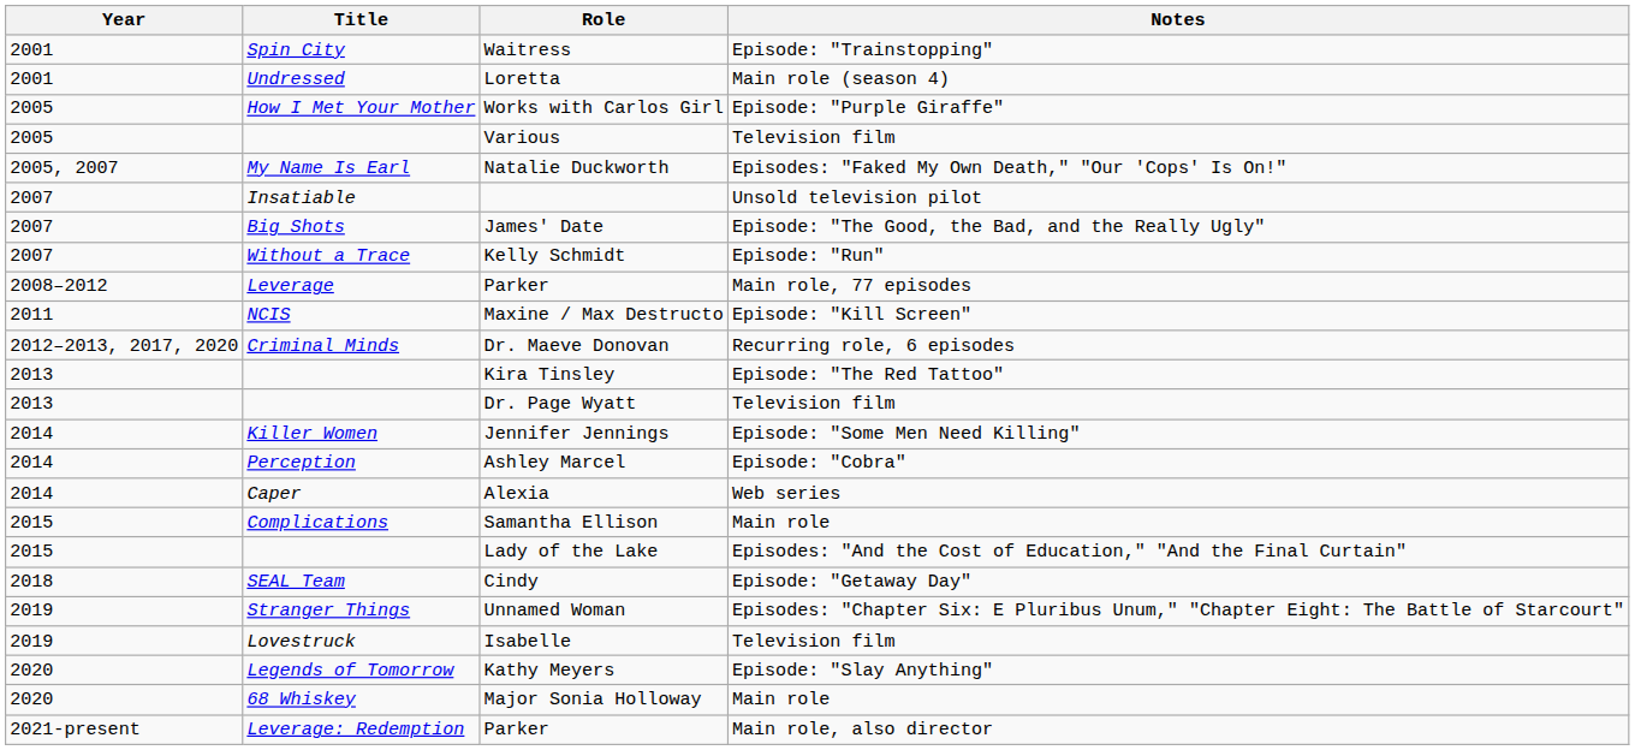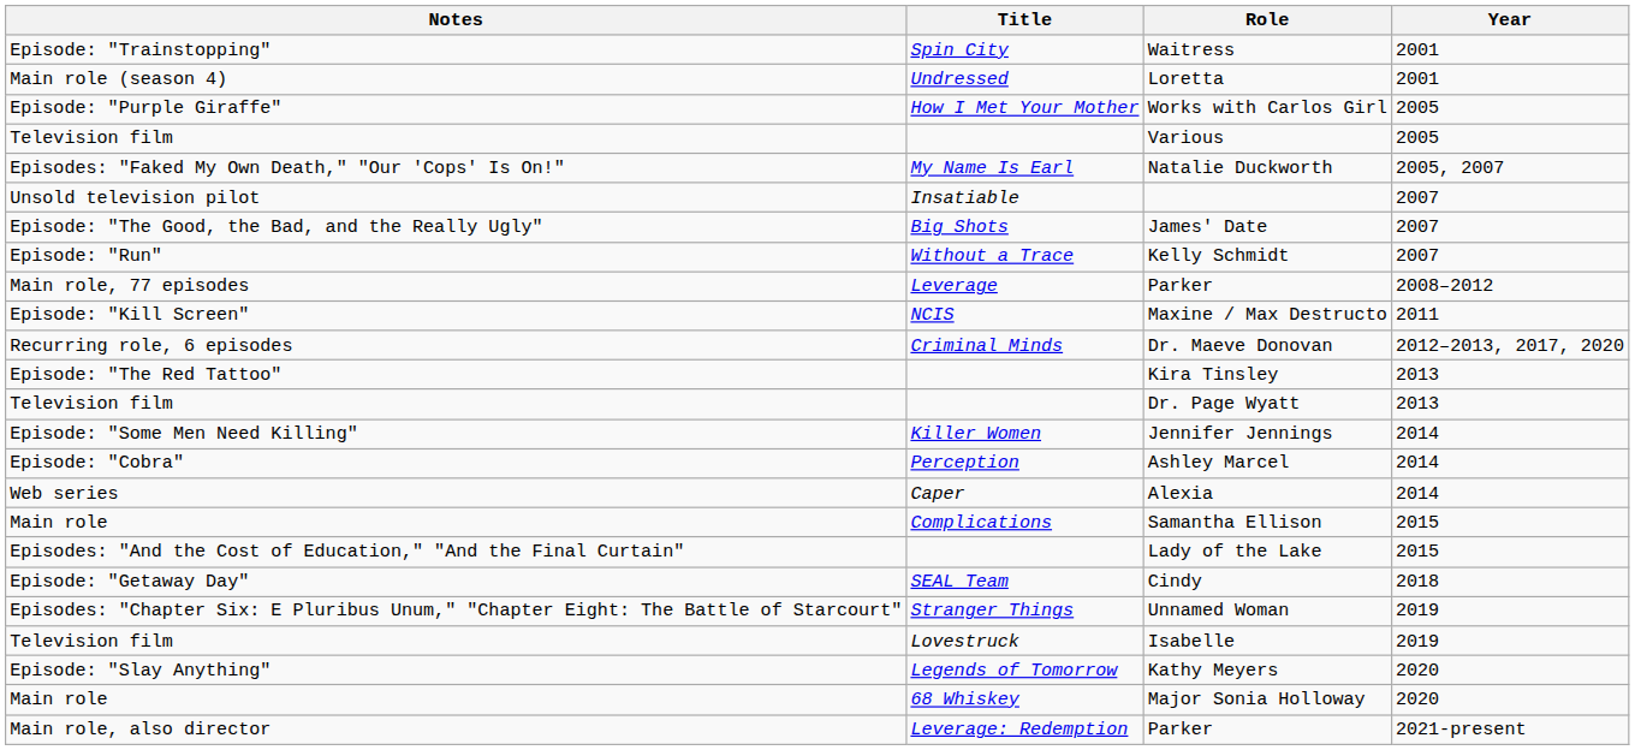columns swapped: Year <-> Notes
